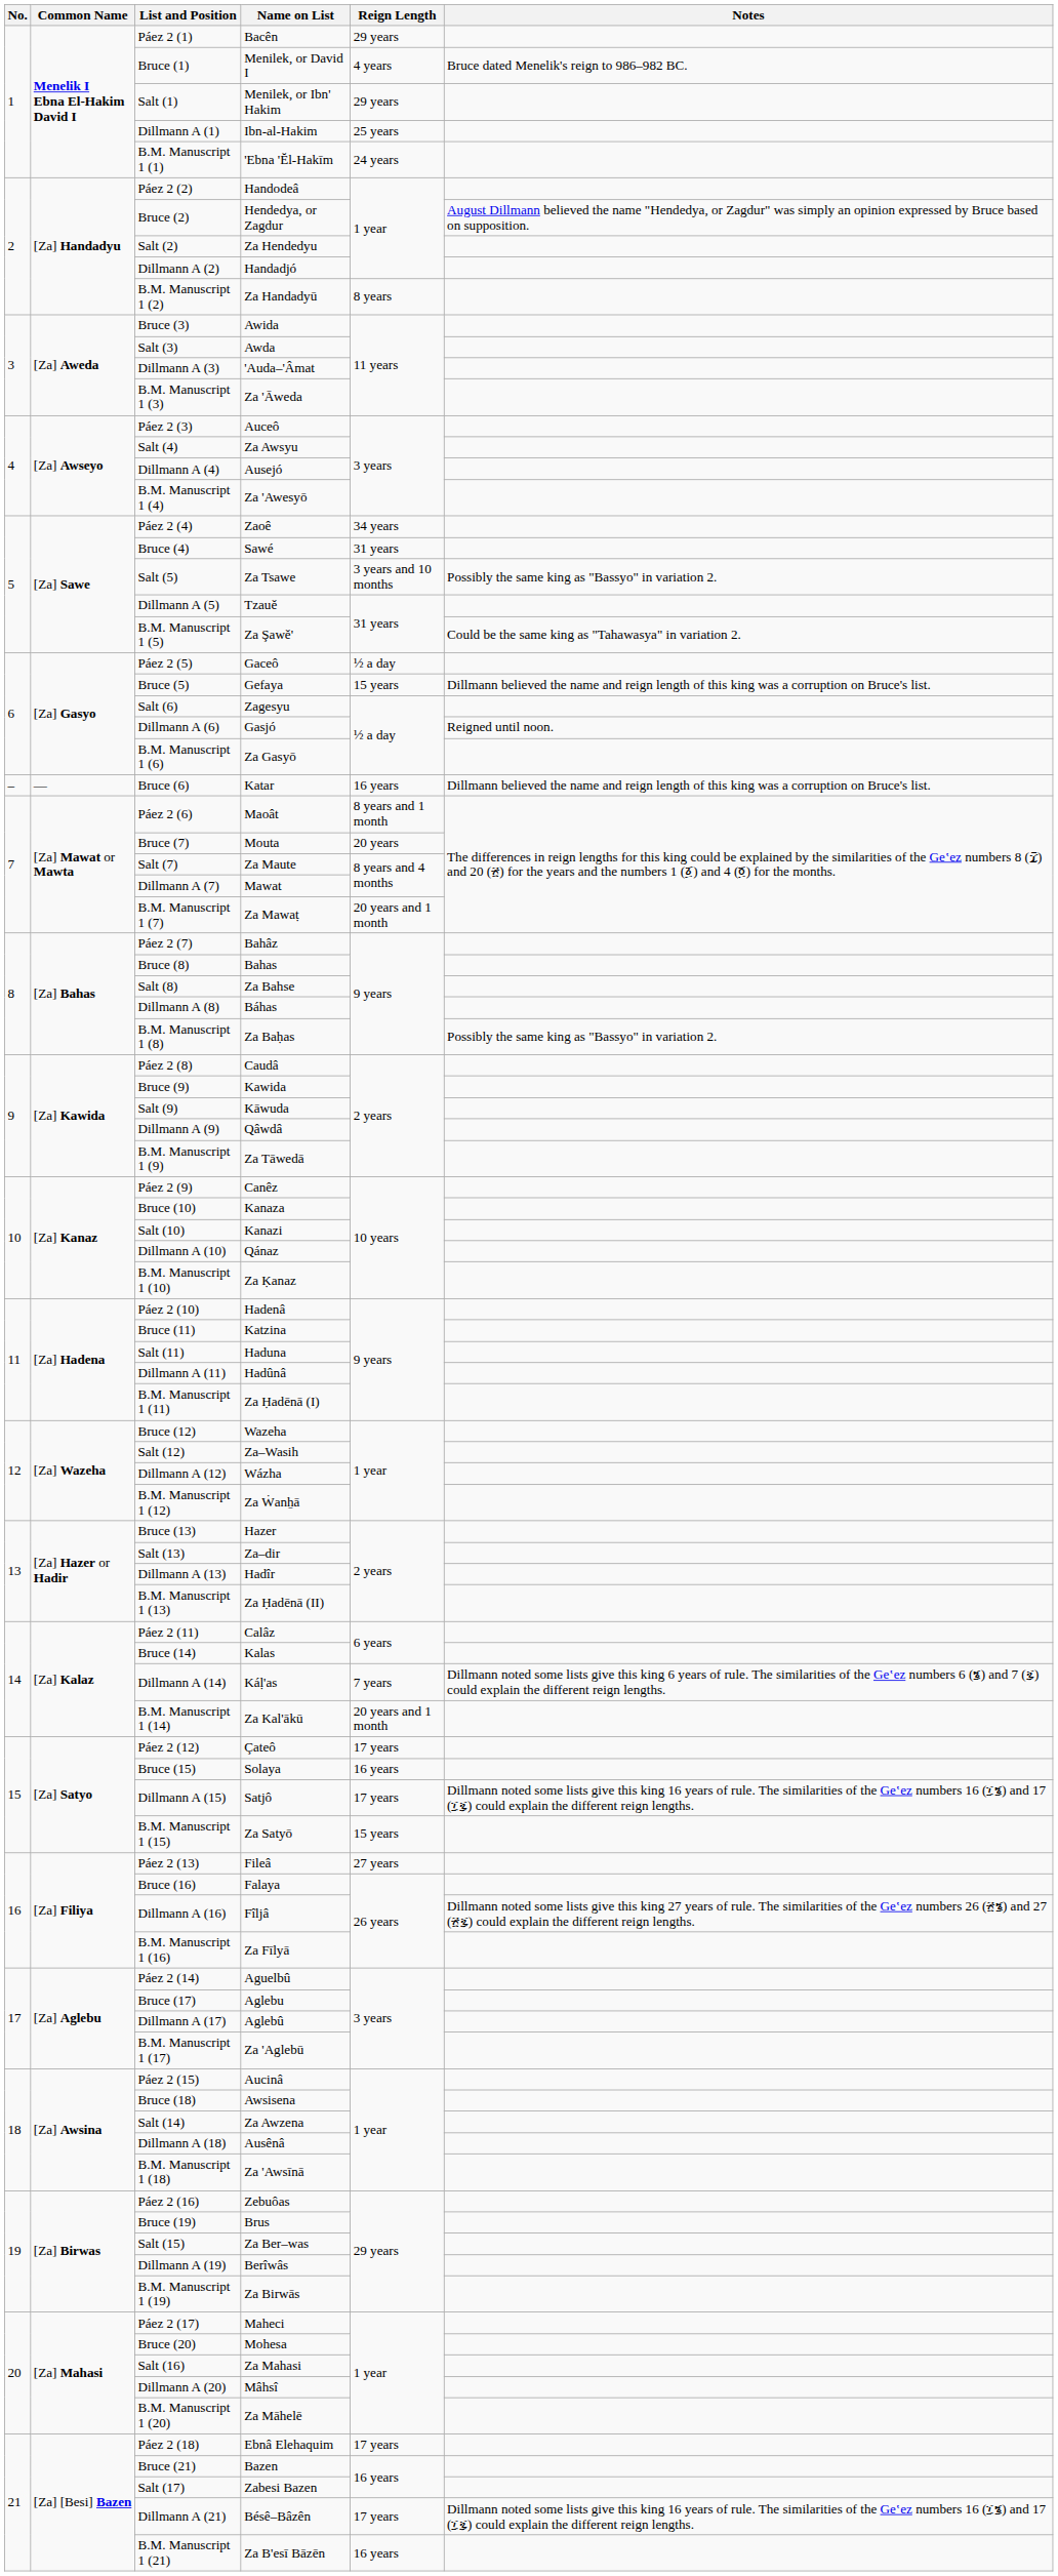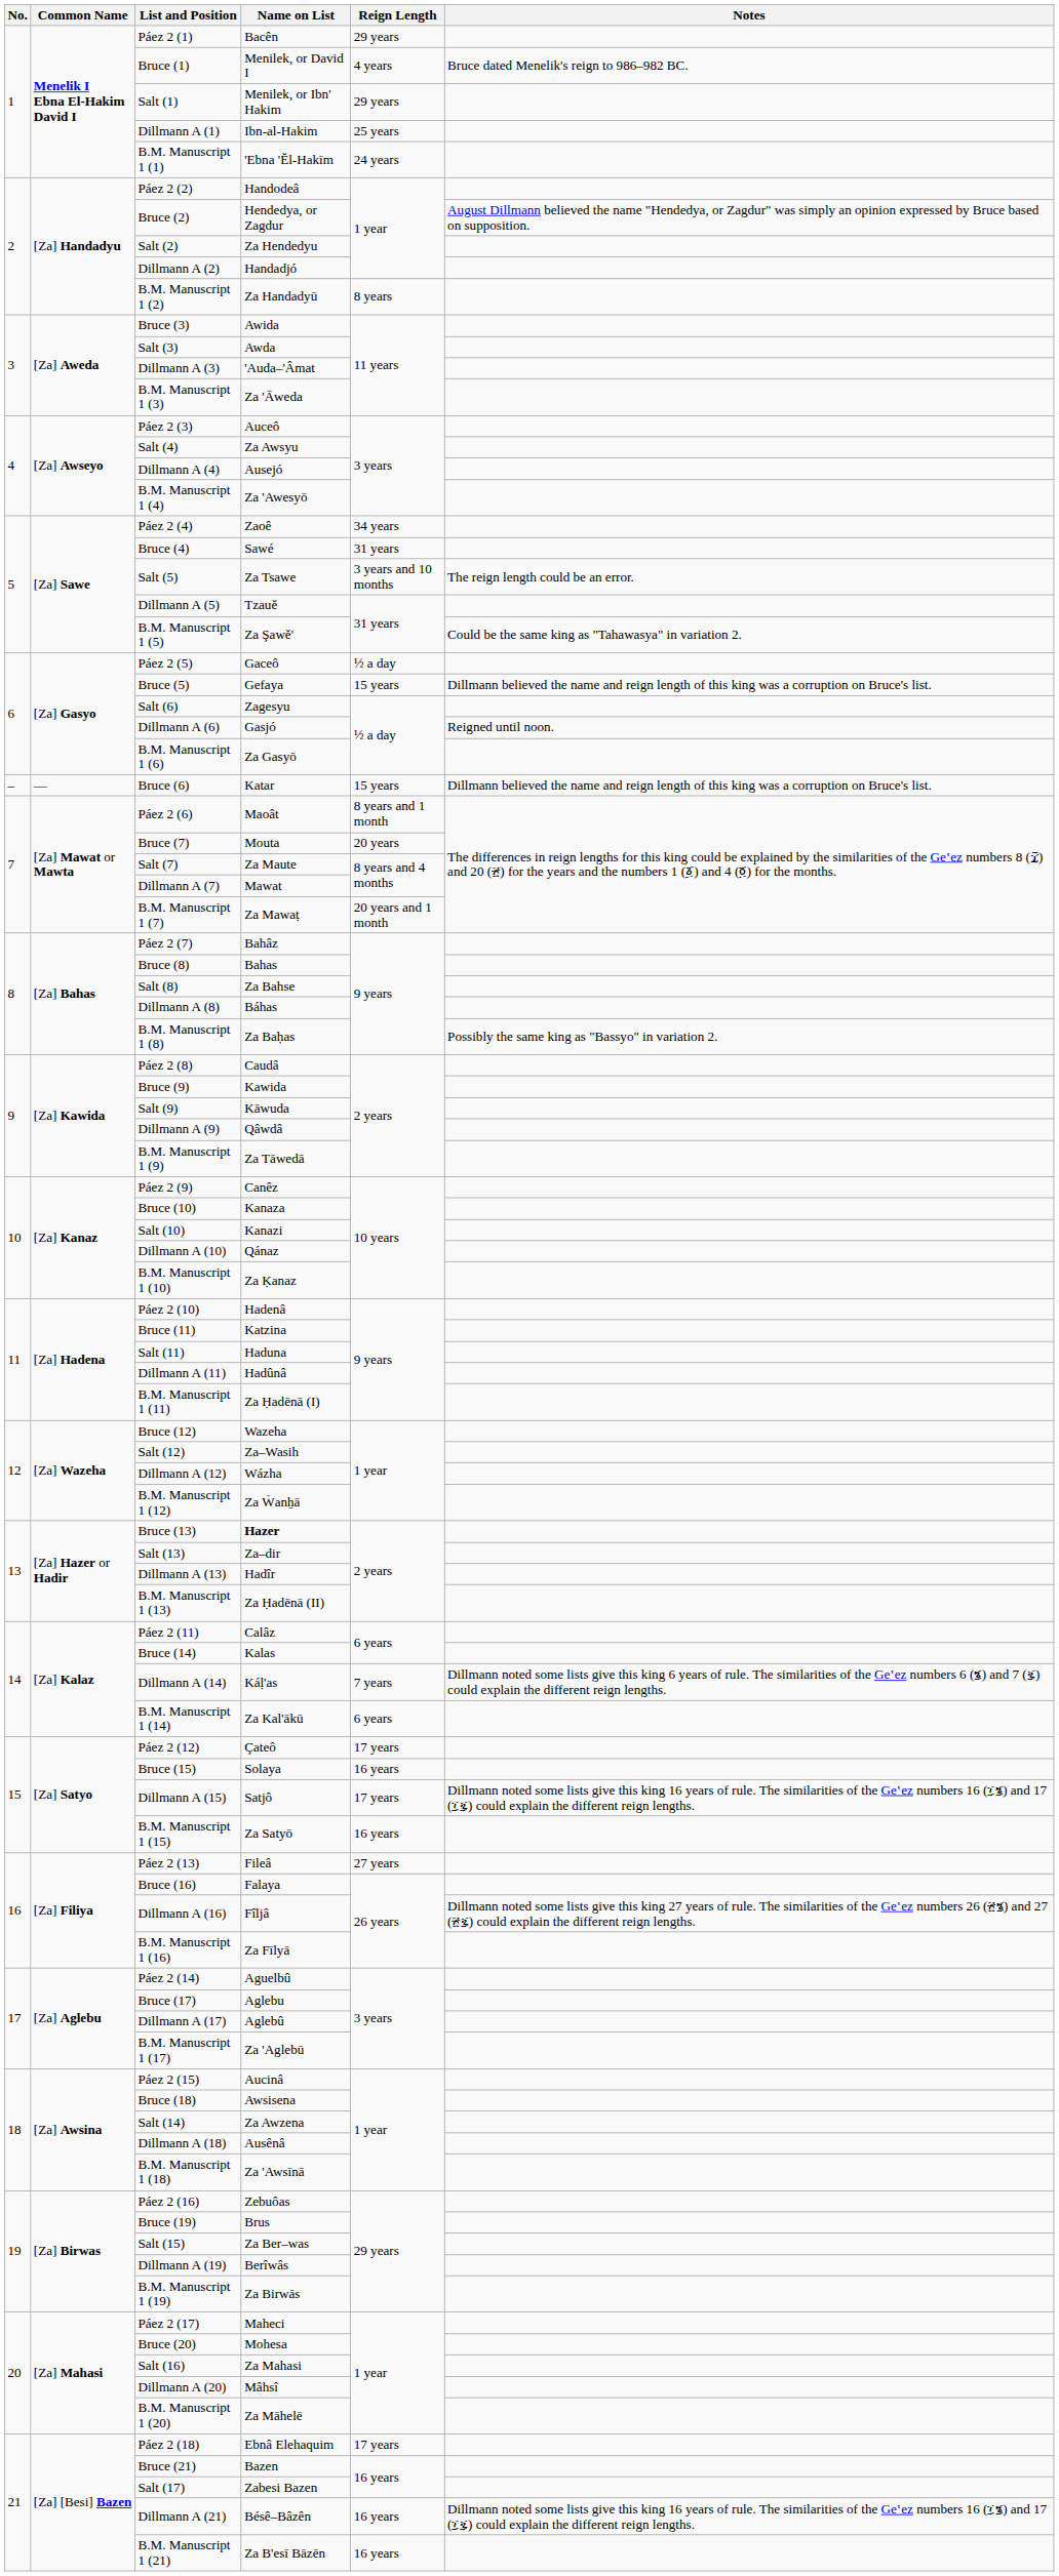Salt (5) | Notes: Possibly the same king as "Bassyo" in variation 2. -> The reign length could be an error.
Bruce (6) | Reign Length: 16 years -> 15 years
Bruce (13) | Name on List: normal -> bold
B.M. Manuscript 1 (14) | Reign Length: 20 years and 1 month -> 6 years
B.M. Manuscript 1 (15) | Reign Length: 15 years -> 16 years
Dillmann A (21) | Reign Length: 17 years -> 16 years
